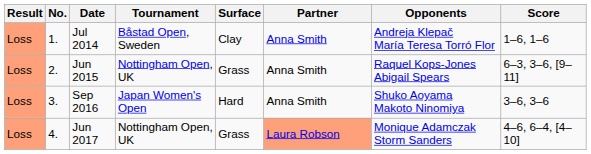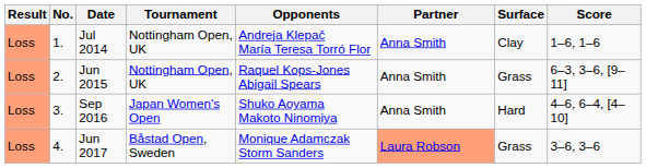columns swapped: Surface <-> Opponents
Jul 2014 | Tournament: Båstad Open, Sweden -> Nottingham Open, UK
Sep 2016 | Score: 3–6, 3–6 -> 4–6, 6–4, [4–10]
Jun 2017 | Tournament: Nottingham Open, UK -> Båstad Open, Sweden
Jun 2017 | Score: 4–6, 6–4, [4–10] -> 3–6, 3–6
